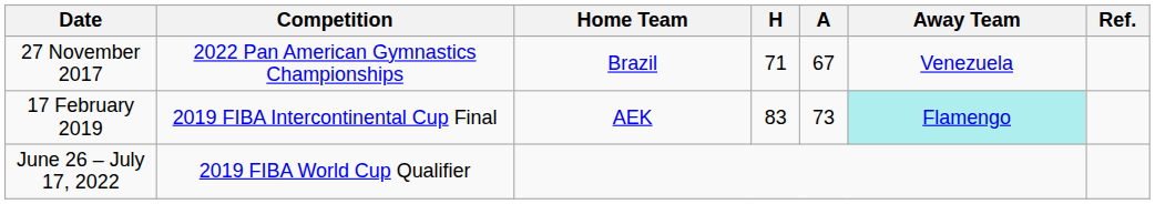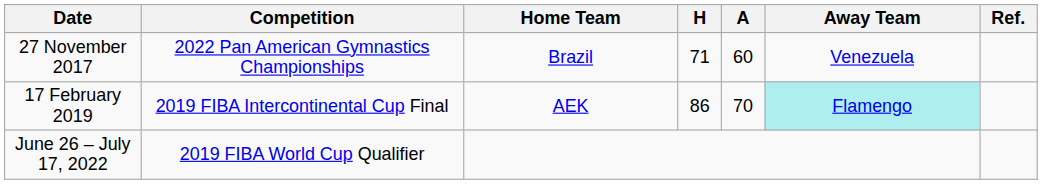27 November 2017 | A: 67 -> 60
17 February 2019 | H: 83 -> 86
17 February 2019 | A: 73 -> 70
